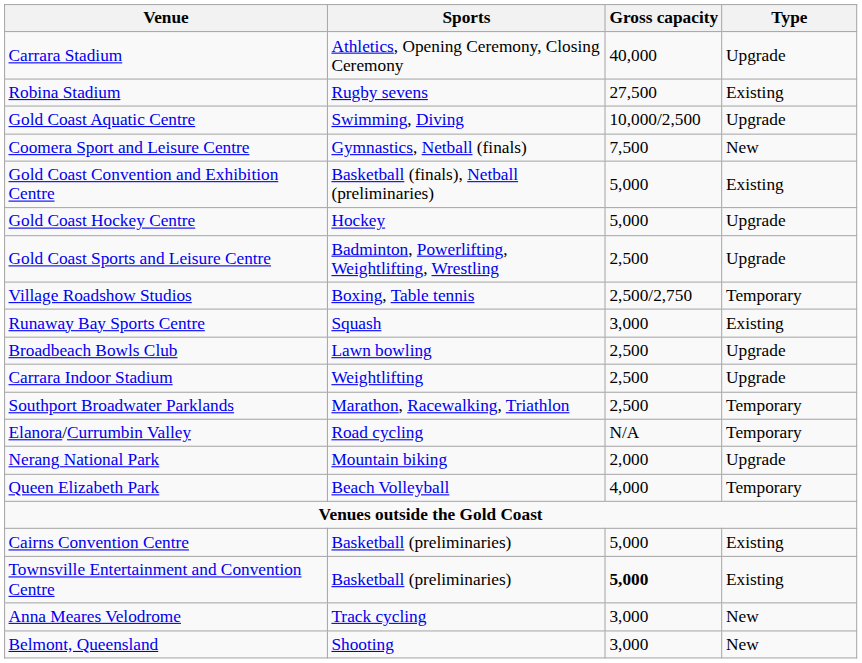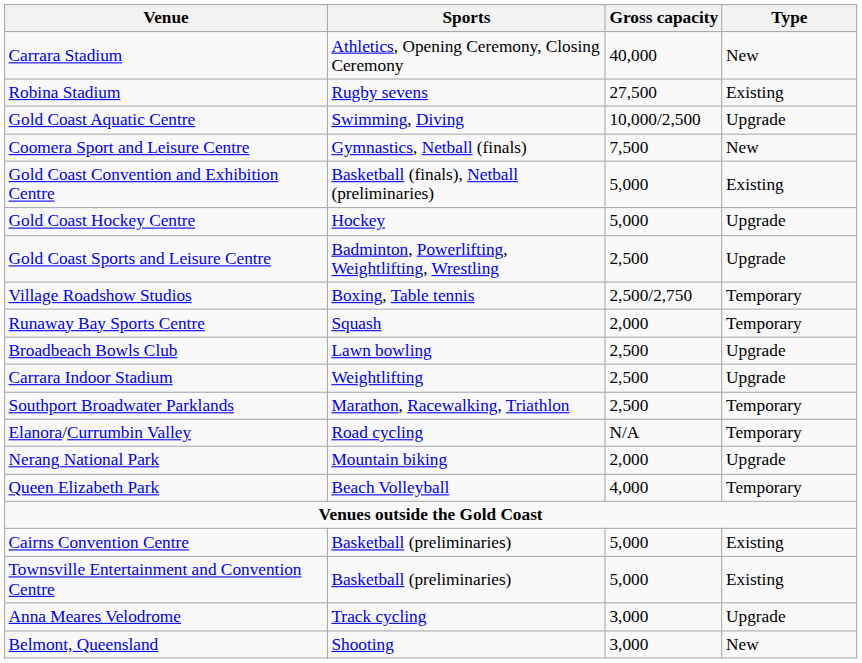Carrara Stadium | Type: Upgrade -> New
Runaway Bay Sports Centre | Gross capacity: 3,000 -> 2,000
Runaway Bay Sports Centre | Type: Existing -> Temporary
Townsville Entertainment and Convention Centre | Gross capacity: bold -> normal
Anna Meares Velodrome | Type: New -> Upgrade
